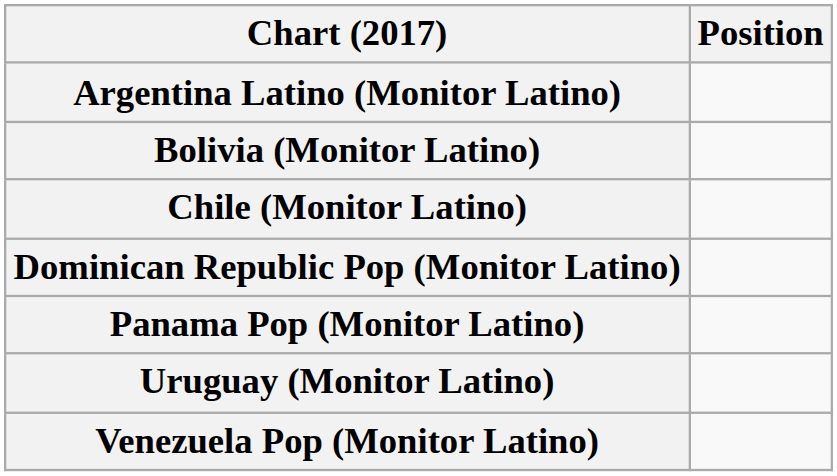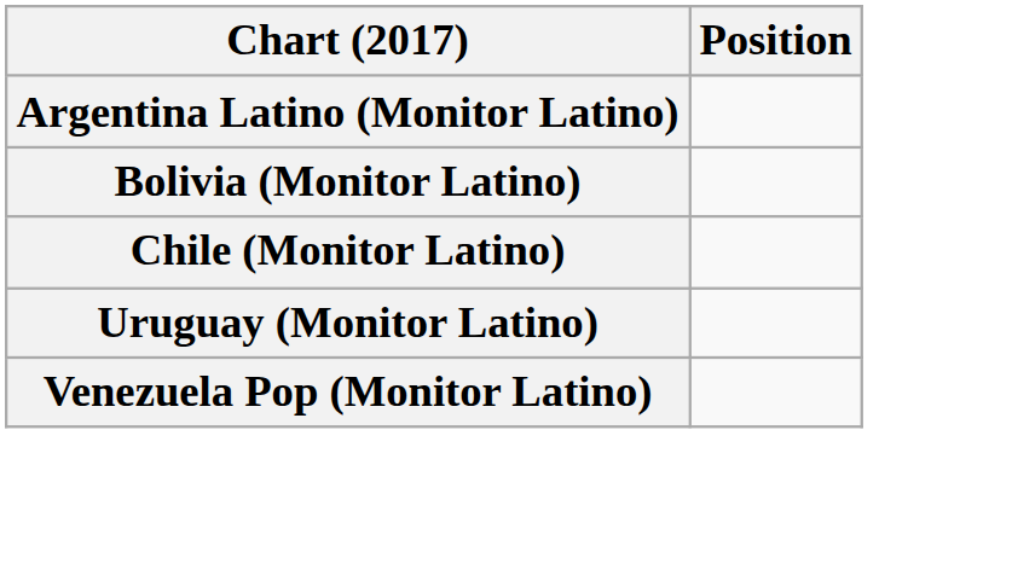- row: Dominican Republic Pop (Monitor Latino)
- row: Panama Pop (Monitor Latino)
